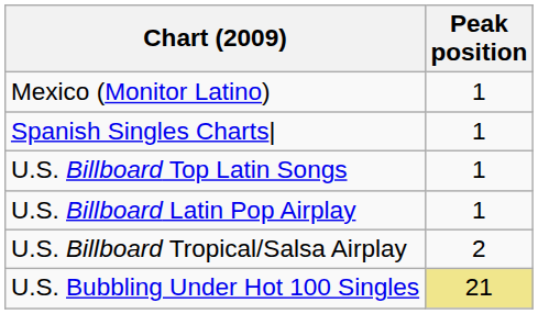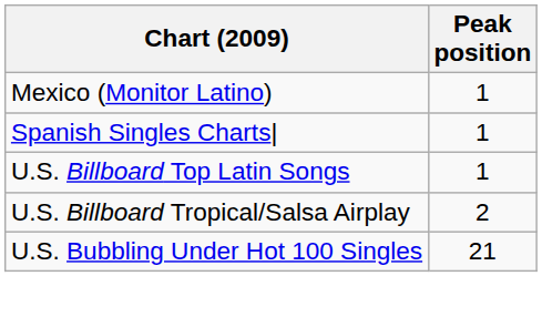- row: U.S. Billboard Latin Pop Airplay | 1
U.S. Bubbling Under Hot 100 Singles | Peak position: khaki background -> no background
